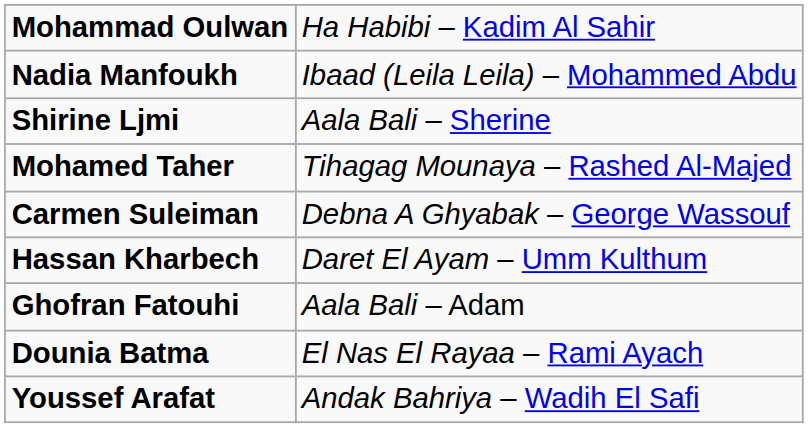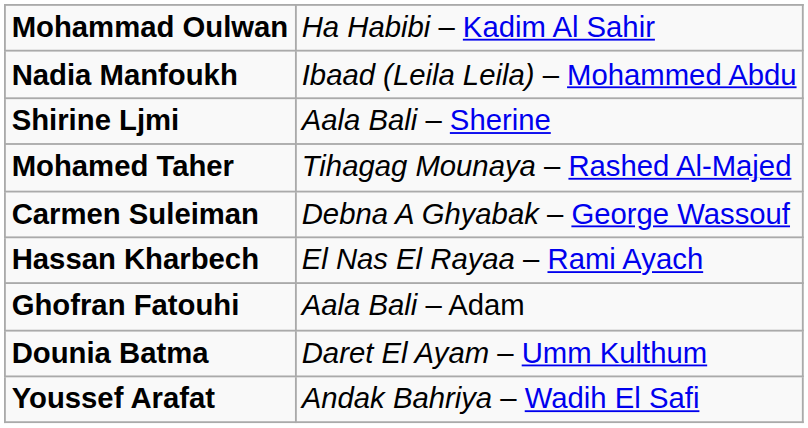Hassan Kharbech | column 2: Daret El Ayam – Umm Kulthum -> El Nas El Rayaa – Rami Ayach
Dounia Batma | column 2: El Nas El Rayaa – Rami Ayach -> Daret El Ayam – Umm Kulthum
